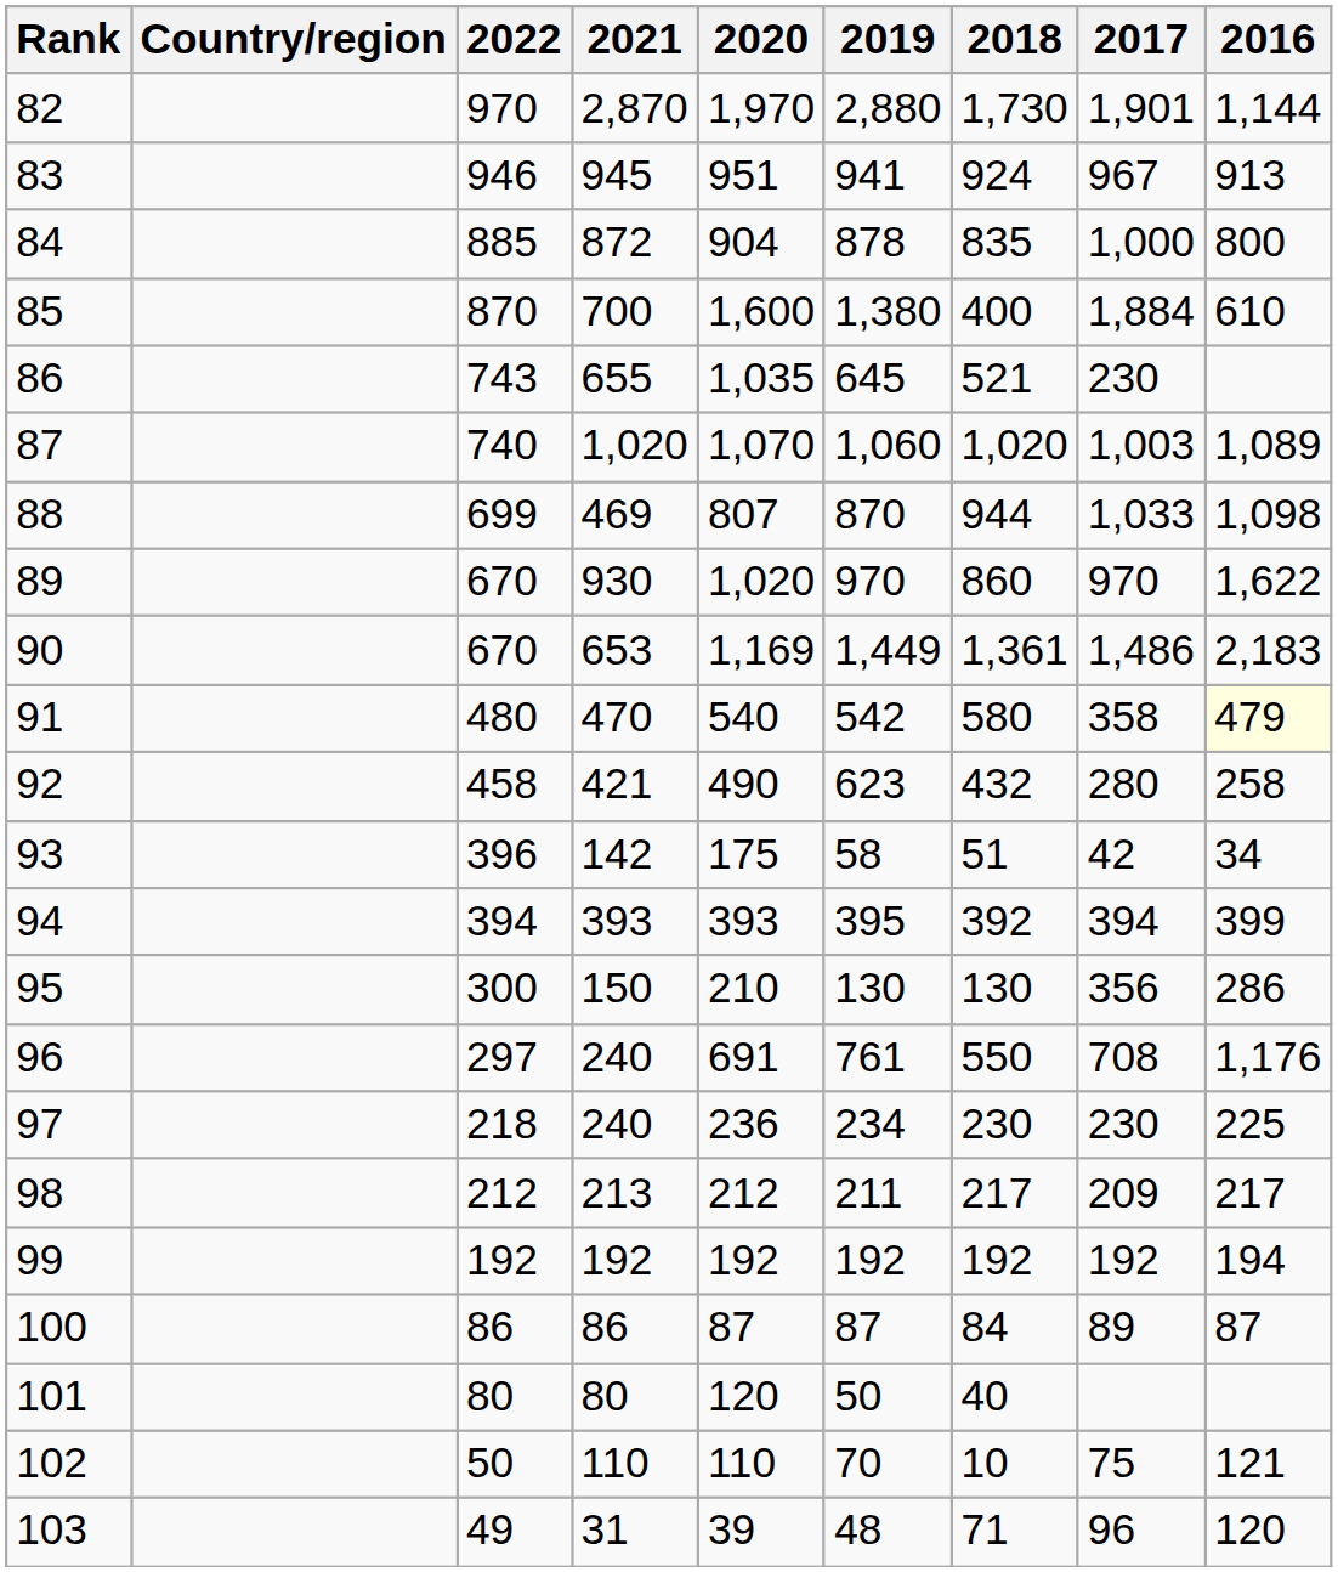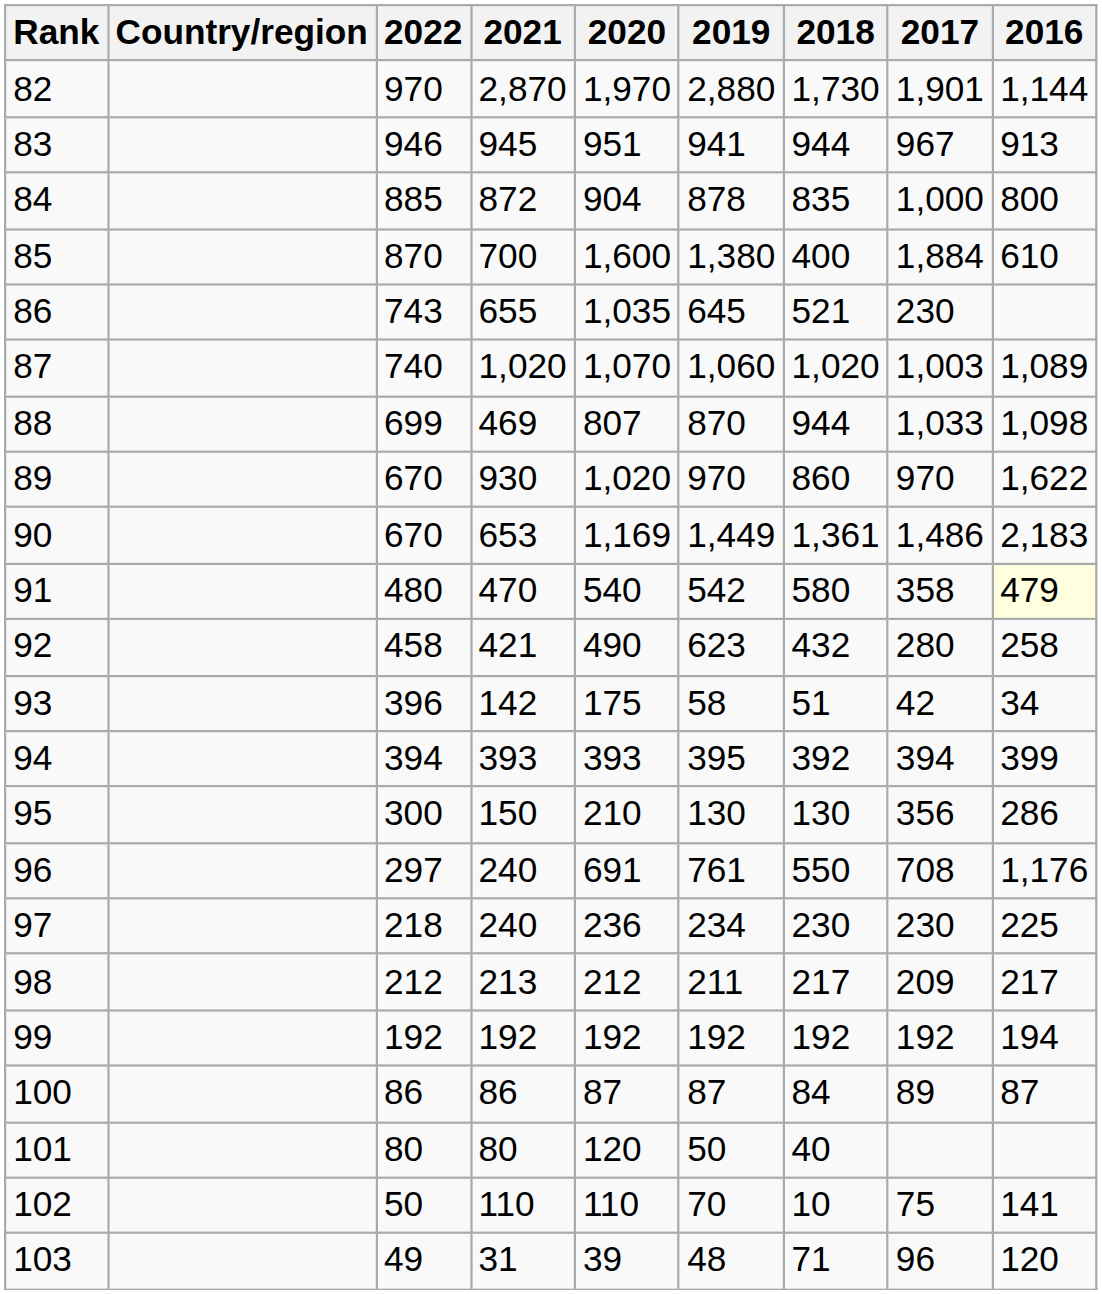83 | 2018: 924 -> 944
102 | 2016: 121 -> 141
